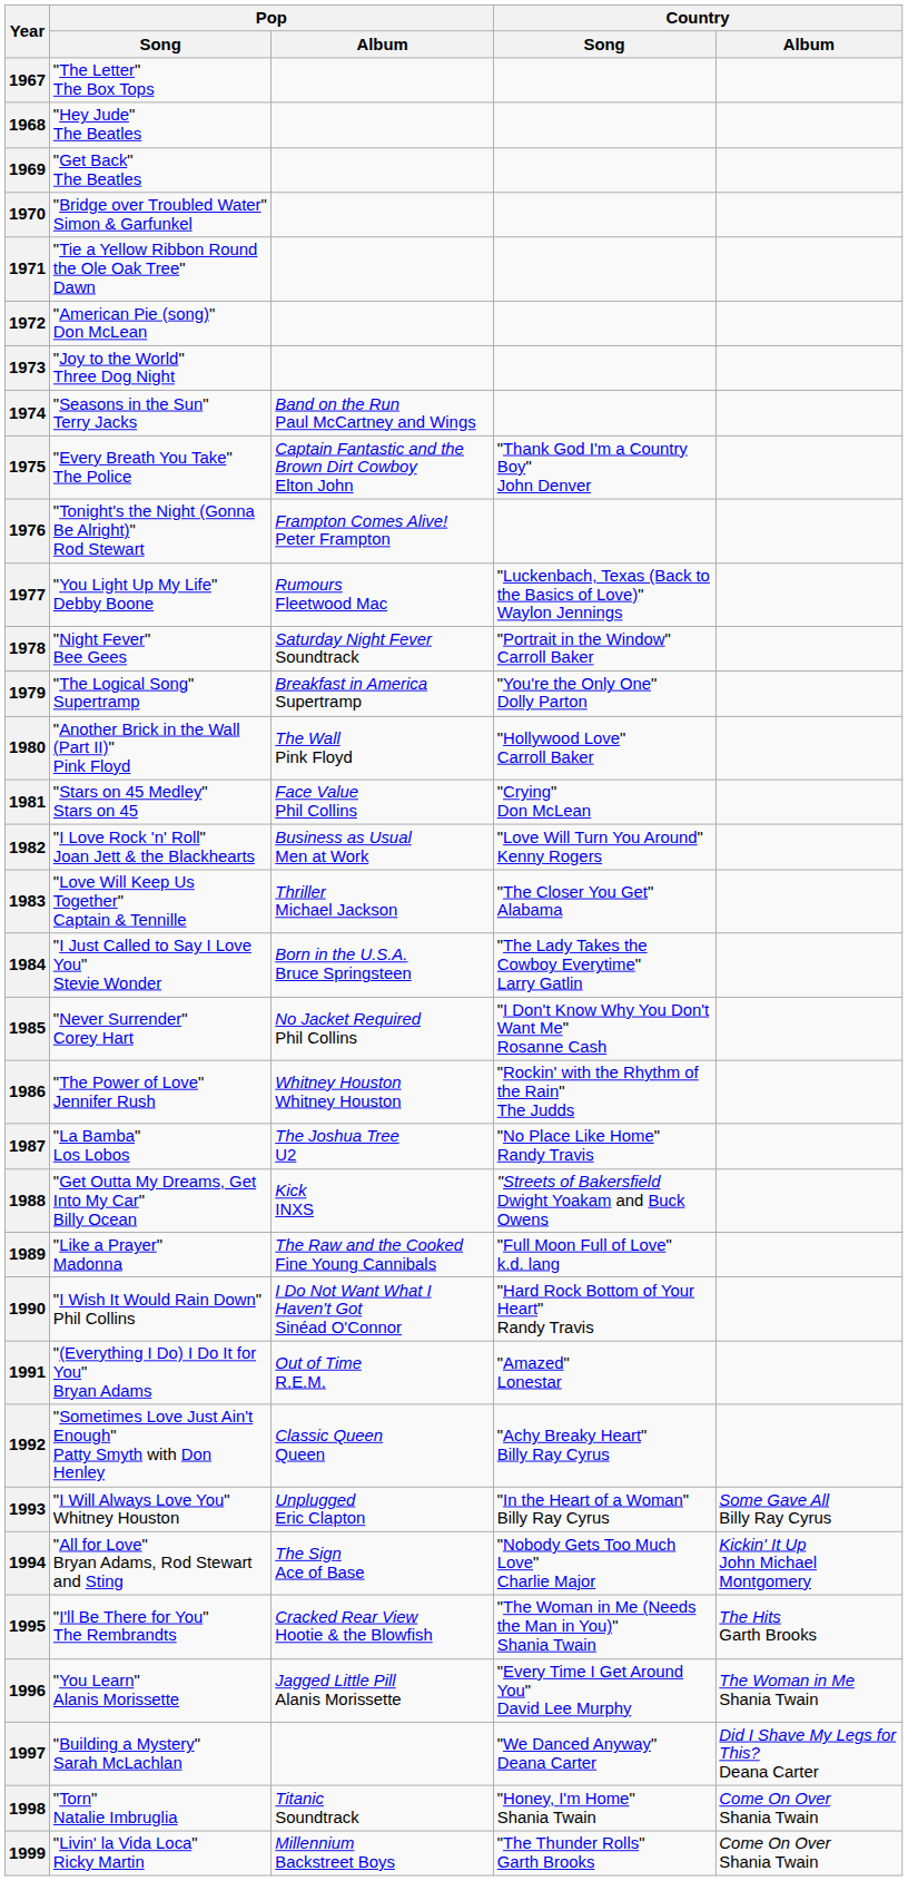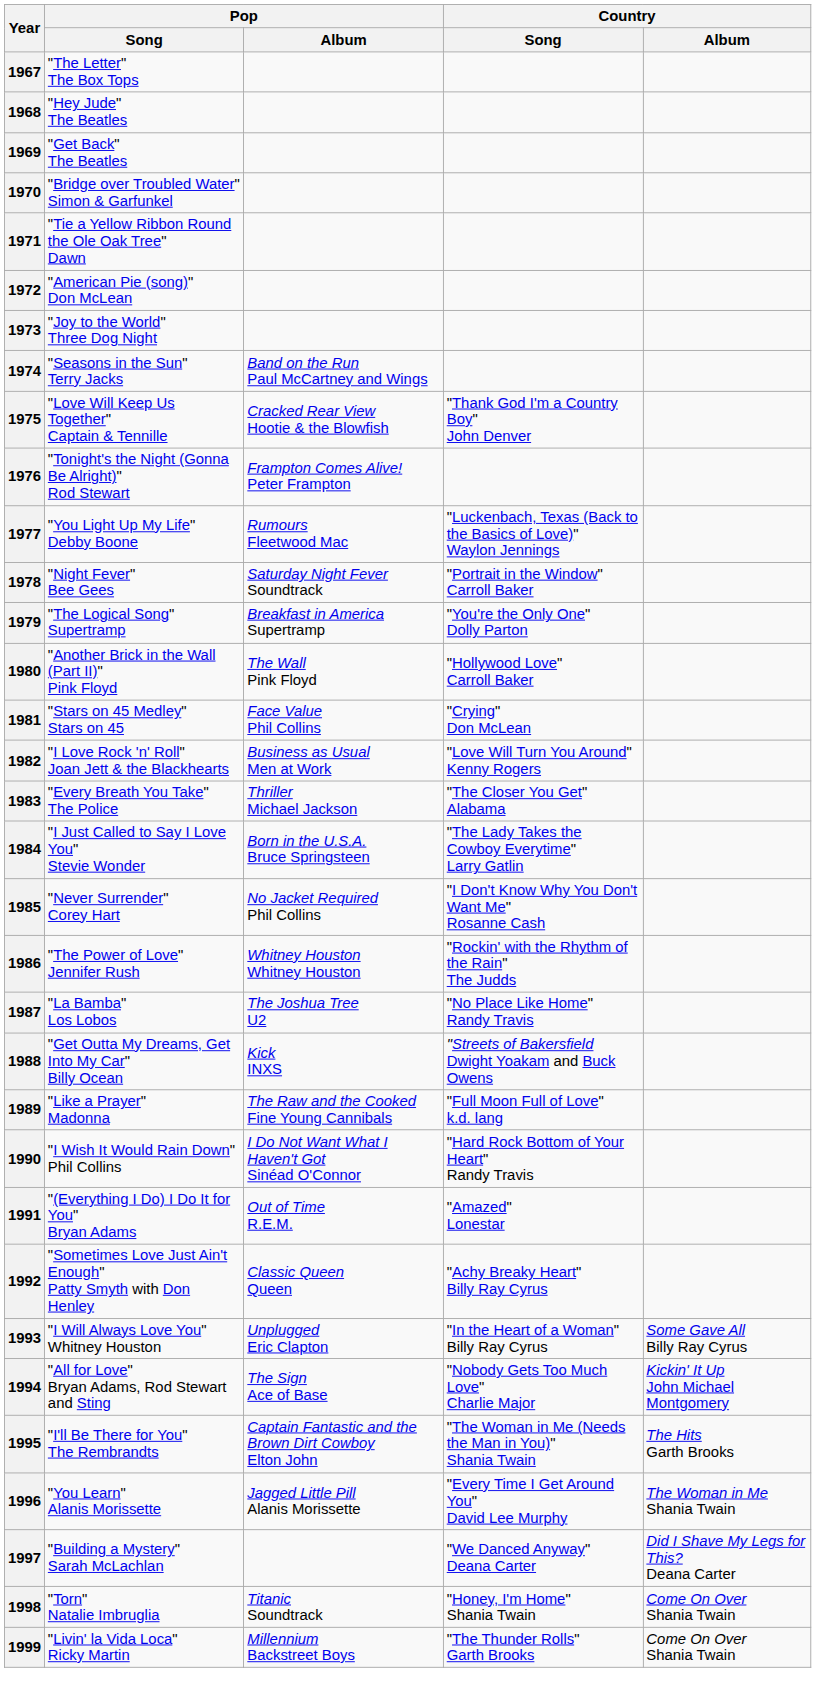1975 | Pop / Song: "Every Breath You Take" The Police -> "Love Will Keep Us Together" Captain & Tennille
1975 | Pop / Album: Captain Fantastic and the Brown Dirt Cowboy Elton John -> Cracked Rear View Hootie & the Blowfish
1983 | Pop / Song: "Love Will Keep Us Together" Captain & Tennille -> "Every Breath You Take" The Police
1995 | Pop / Album: Cracked Rear View Hootie & the Blowfish -> Captain Fantastic and the Brown Dirt Cowboy Elton John
